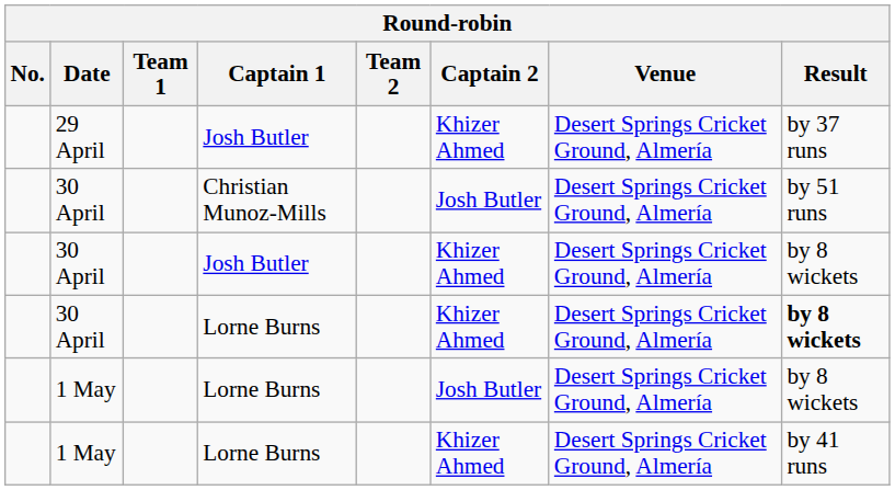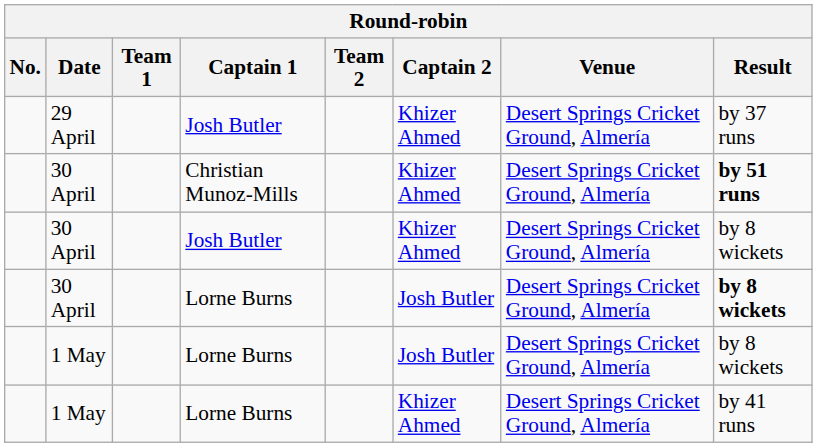30 April / Christian Munoz-Mills | Captain 2: Josh Butler -> Khizer Ahmed
30 April / Christian Munoz-Mills | Result: normal -> bold
30 April / Lorne Burns | Captain 2: Khizer Ahmed -> Josh Butler
